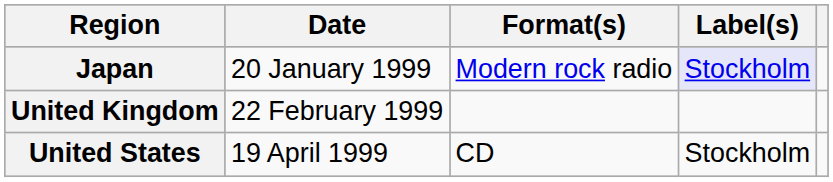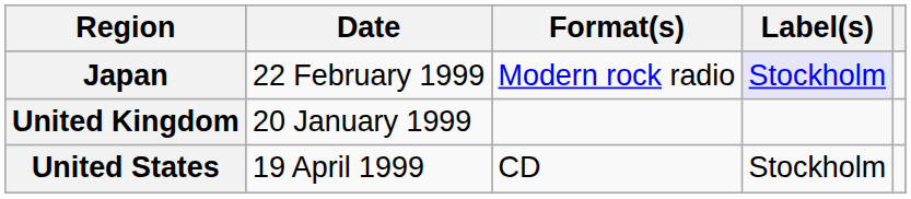Japan | Date: 20 January 1999 -> 22 February 1999
United Kingdom | Date: 22 February 1999 -> 20 January 1999
